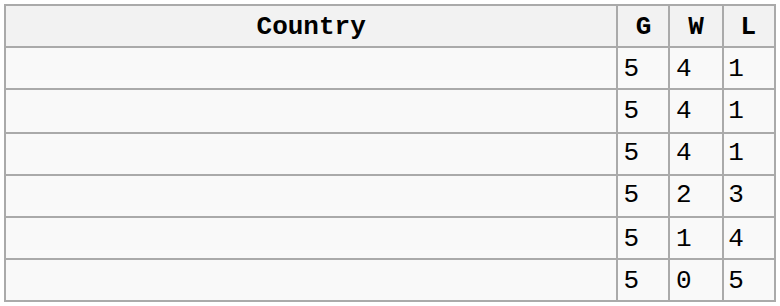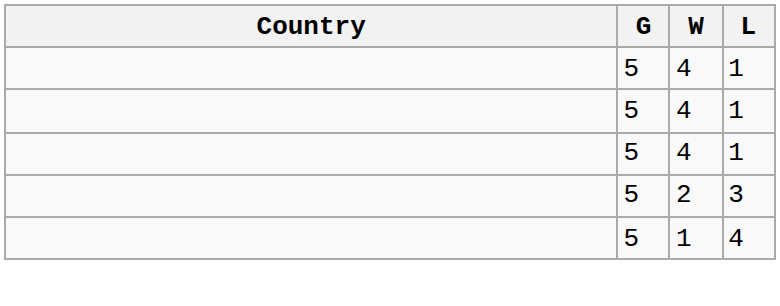- row: 5 | 0 | 5
